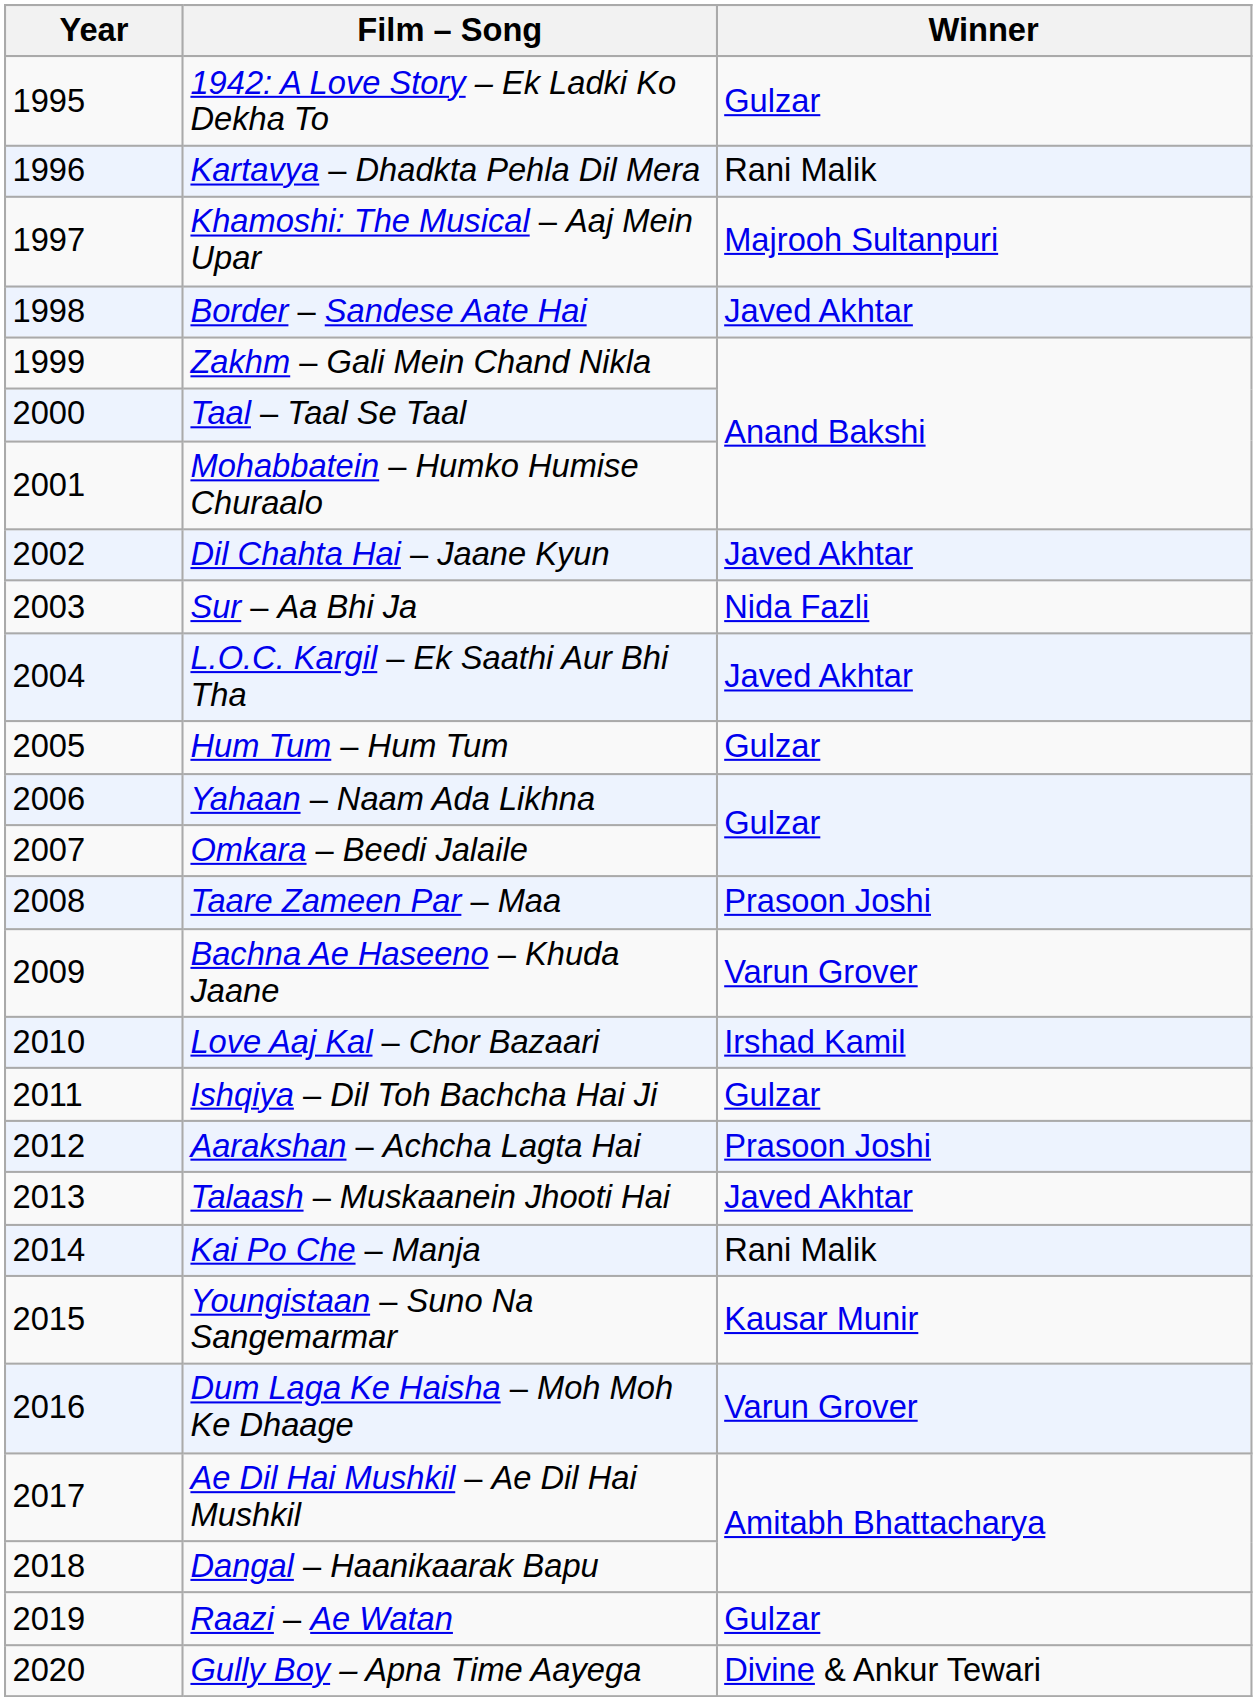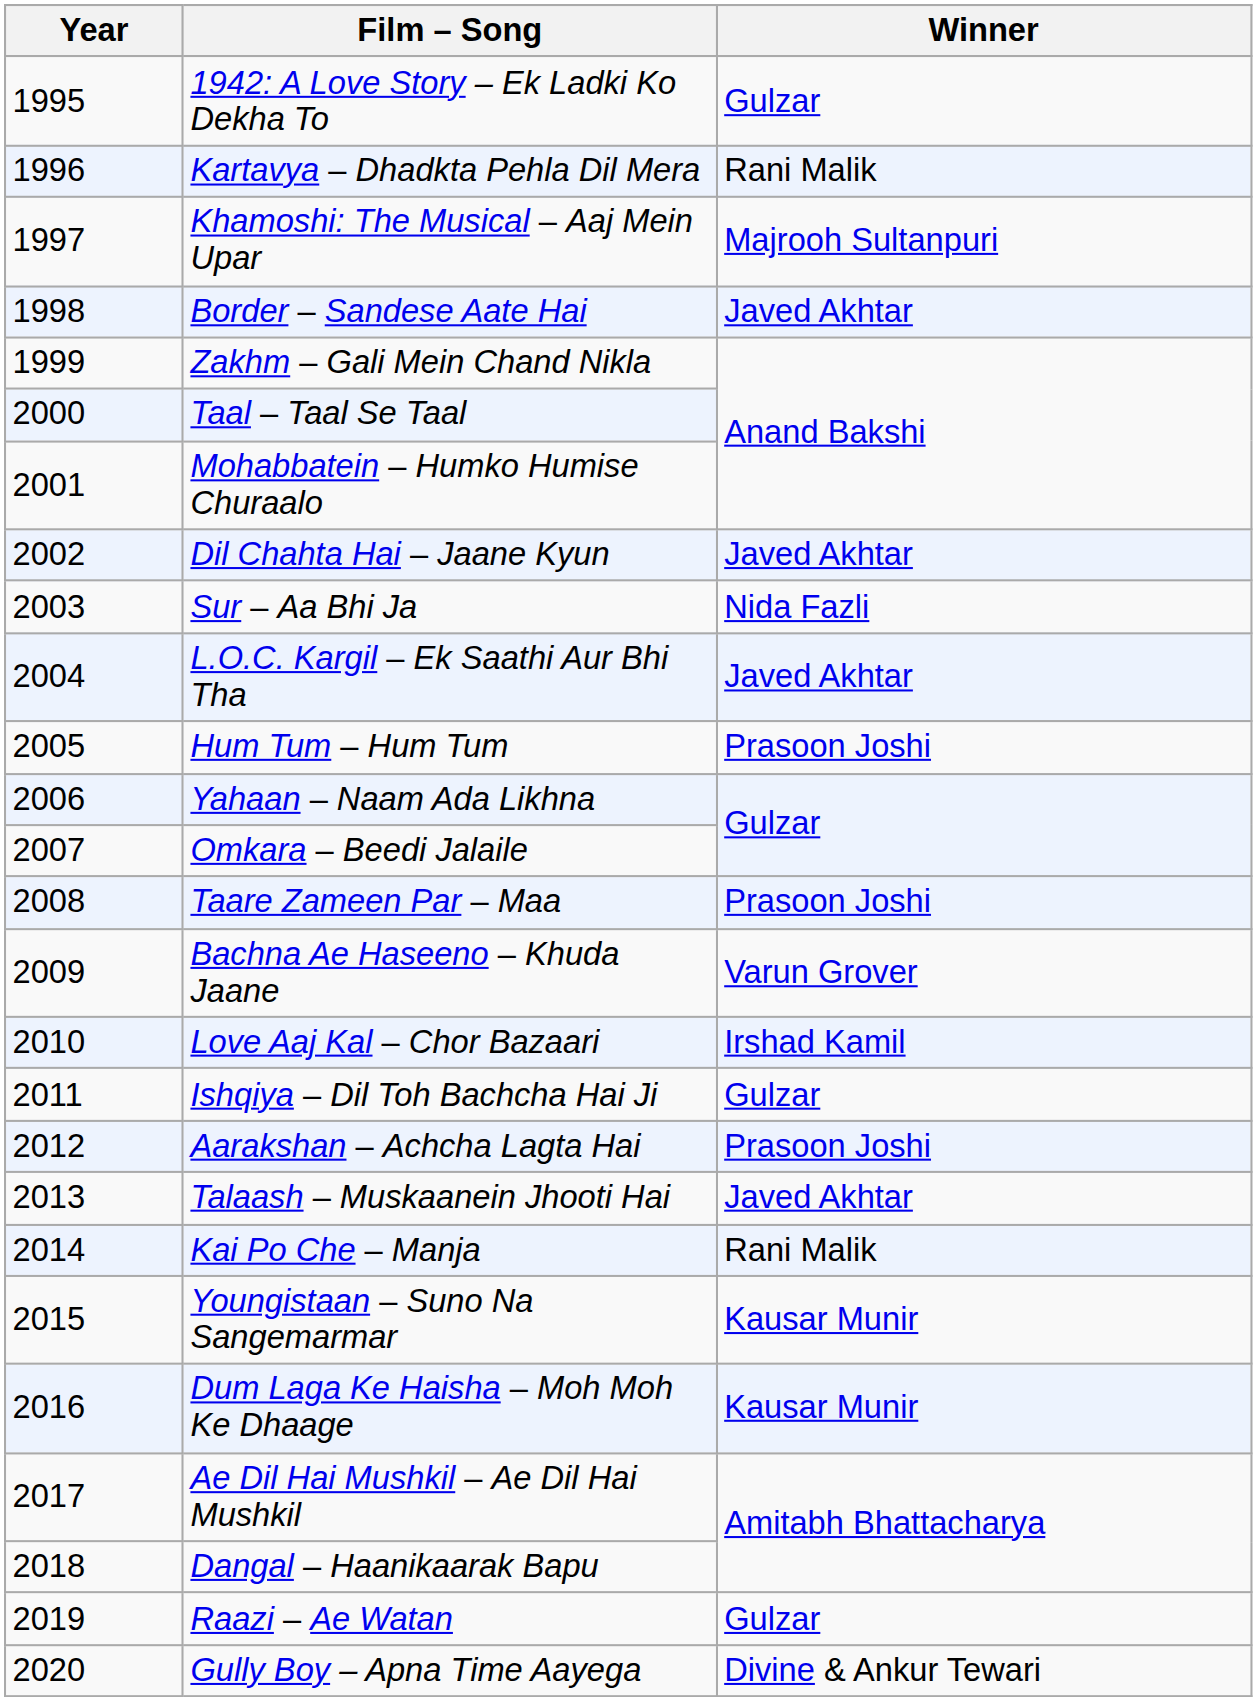Hum Tum – Hum Tum | Winner: Gulzar -> Prasoon Joshi
Dum Laga Ke Haisha – Moh Moh Ke Dhaage | Winner: Varun Grover -> Kausar Munir
